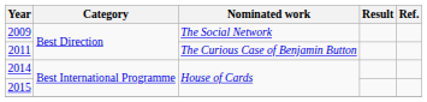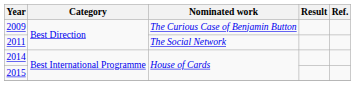2009 | Nominated work: The Social Network -> The Curious Case of Benjamin Button
2011 | Nominated work: The Curious Case of Benjamin Button -> The Social Network
